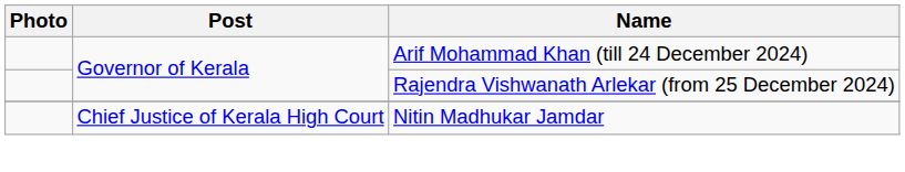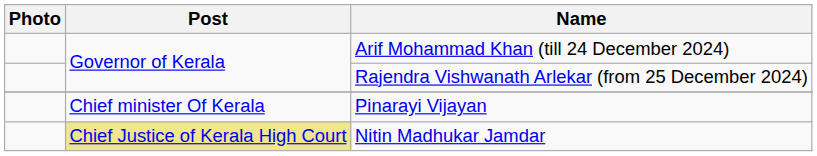+ row: Chief minister Of Kerala | Pinarayi Vijayan
Nitin Madhukar Jamdar | Post: no background -> khaki background
